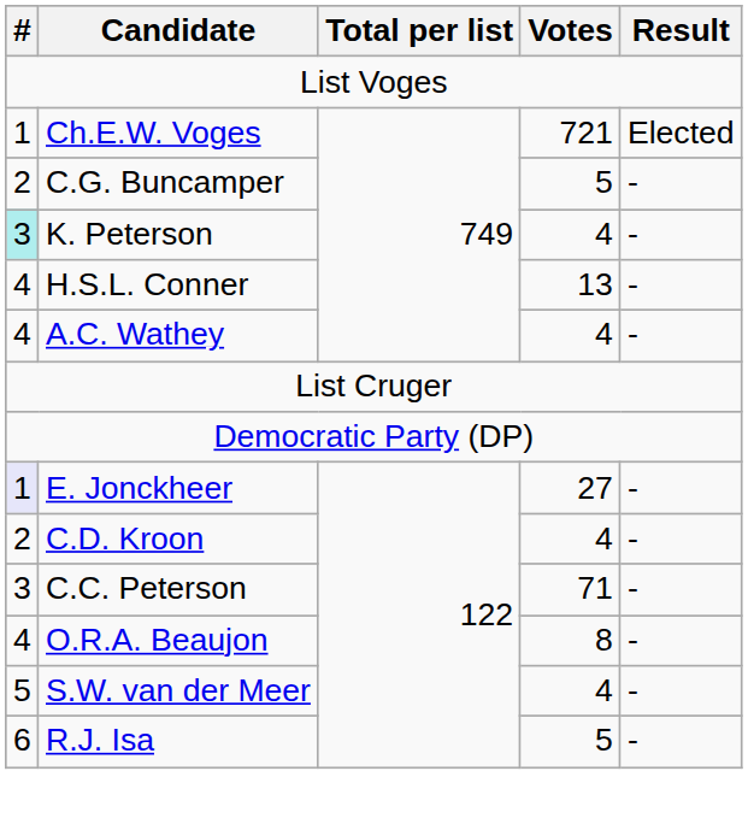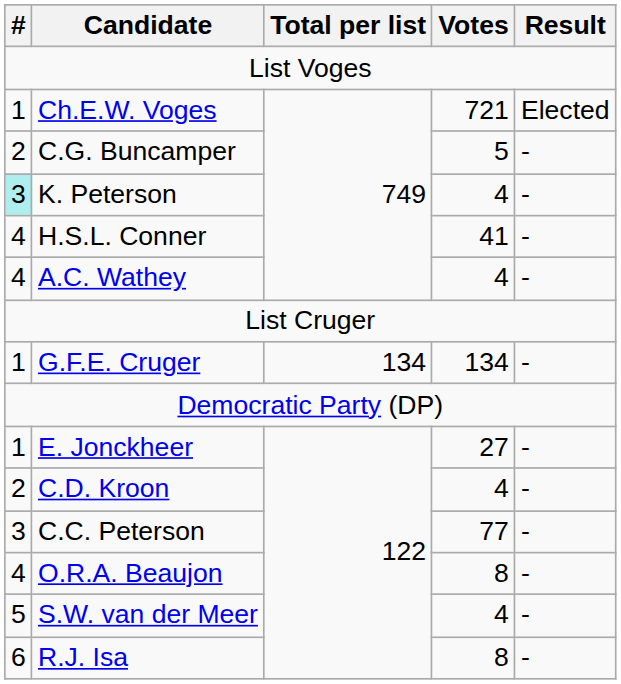H.S.L. Conner | Votes: 13 -> 41
+ row: 1 | G.F.E. Cruger | 134 | 134 | -
E. Jonckheer | #: lavender background -> no background
C.C. Peterson | Votes: 71 -> 77
R.J. Isa | Votes: 5 -> 8
